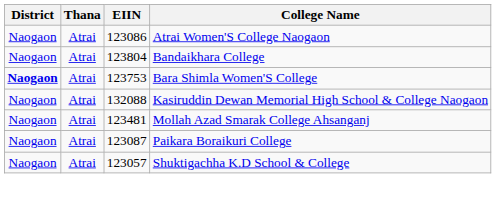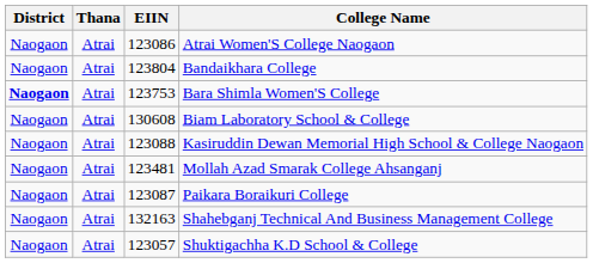+ row: Naogaon | Atrai | 130608 | Biam Laboratory School & College
Kasiruddin Dewan Memorial High School & College Naogaon | EIIN: 132088 -> 123088
+ row: Naogaon | Atrai | 132163 | Shahebganj Technical And Business Management College
